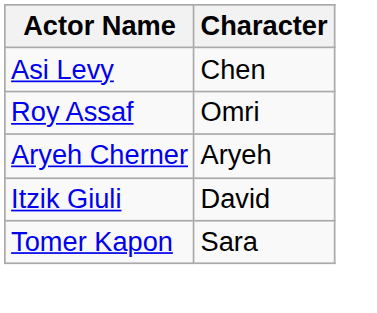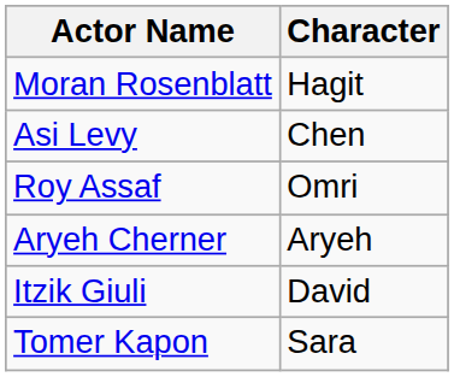+ row: Moran Rosenblatt | Hagit
